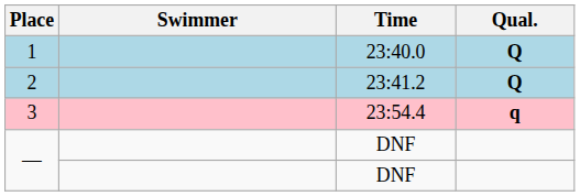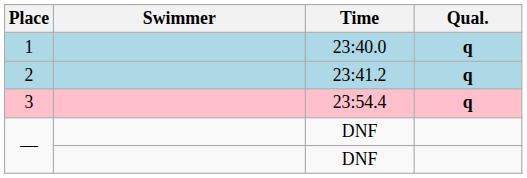1 | Qual.: Q -> q
2 | Qual.: Q -> q
